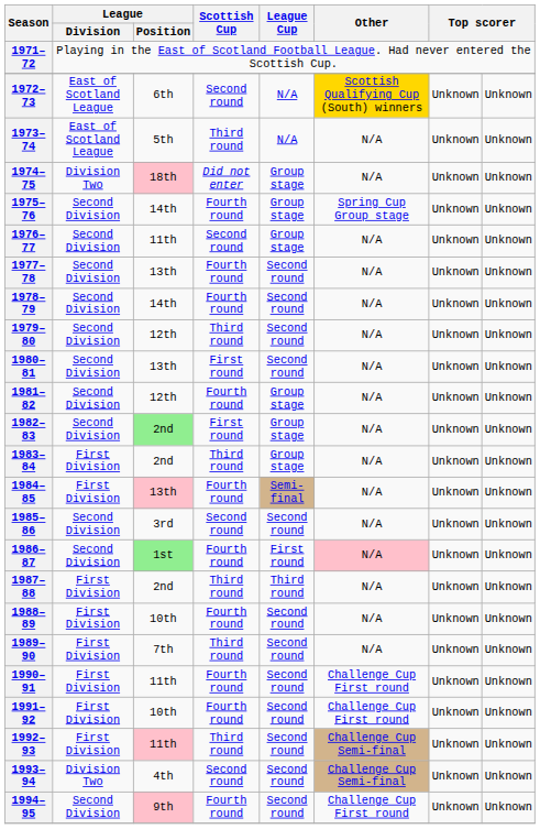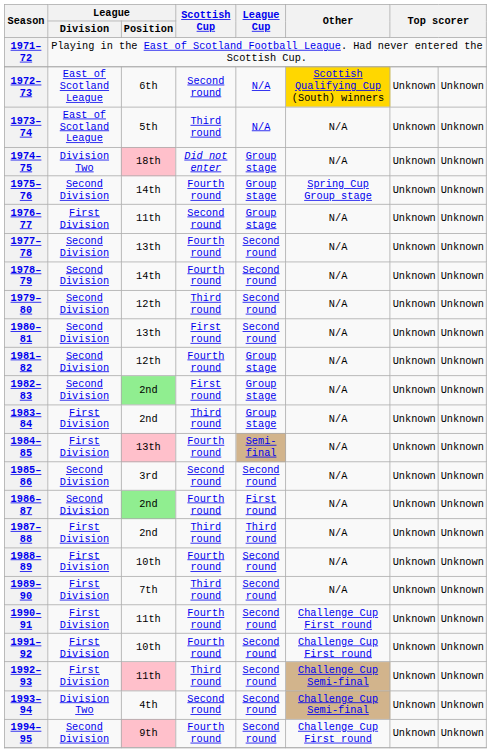1976–77 | League / Division: Second Division -> First Division
1986–87 | League / Position: 1st -> 2nd
1986–87 | Other: pink background -> no background
